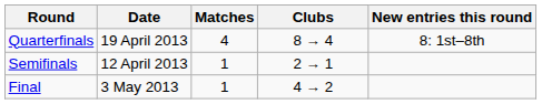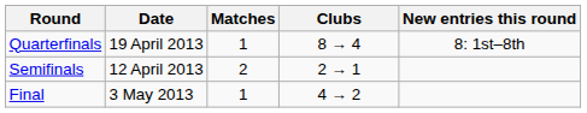Quarterfinals | Matches: 4 -> 1
Semifinals | Matches: 1 -> 2
